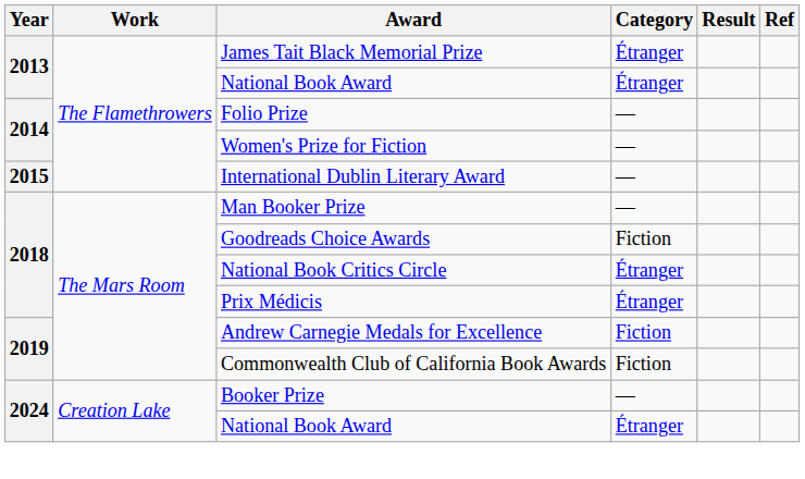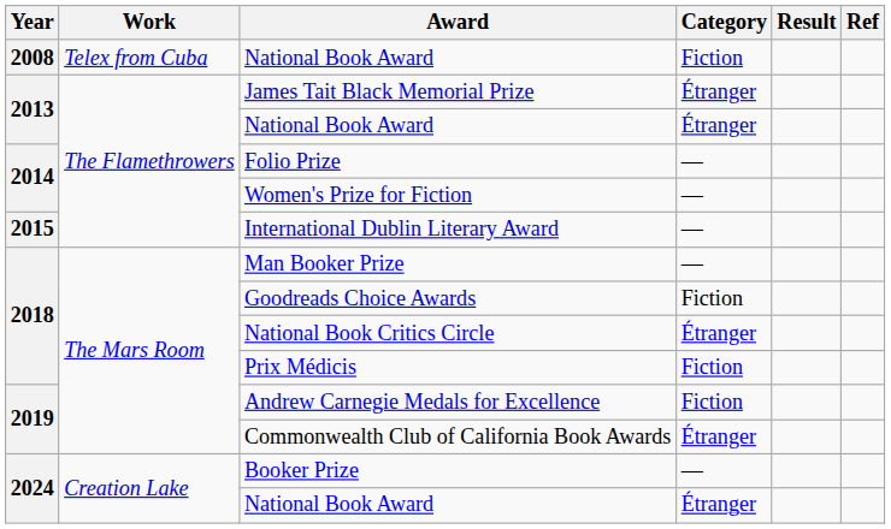+ row: 2008 | Telex from Cuba | National Book Award | Fiction
Prix Médicis | Category: Étranger -> Fiction
Commonwealth Club of California Book Awards | Category: Fiction -> Étranger
